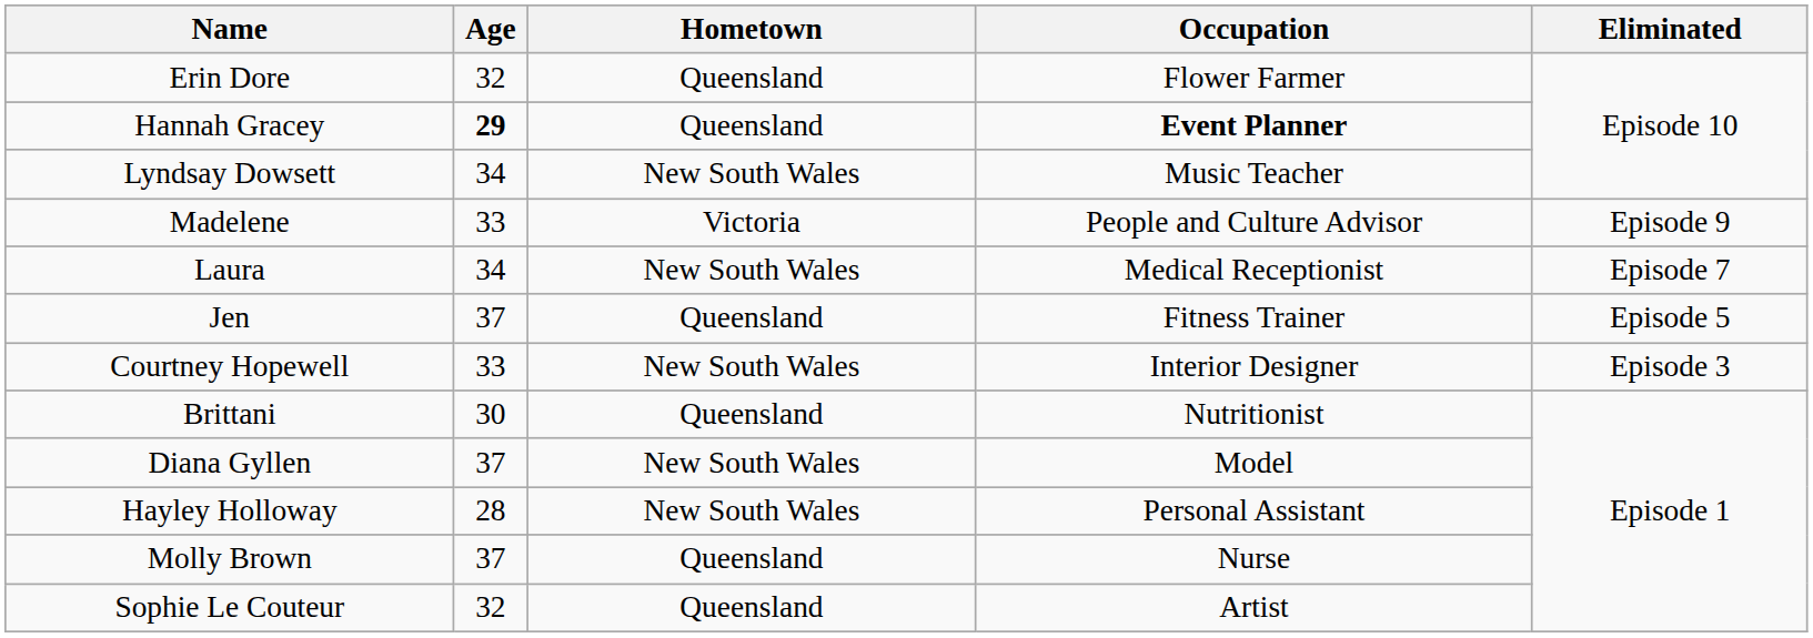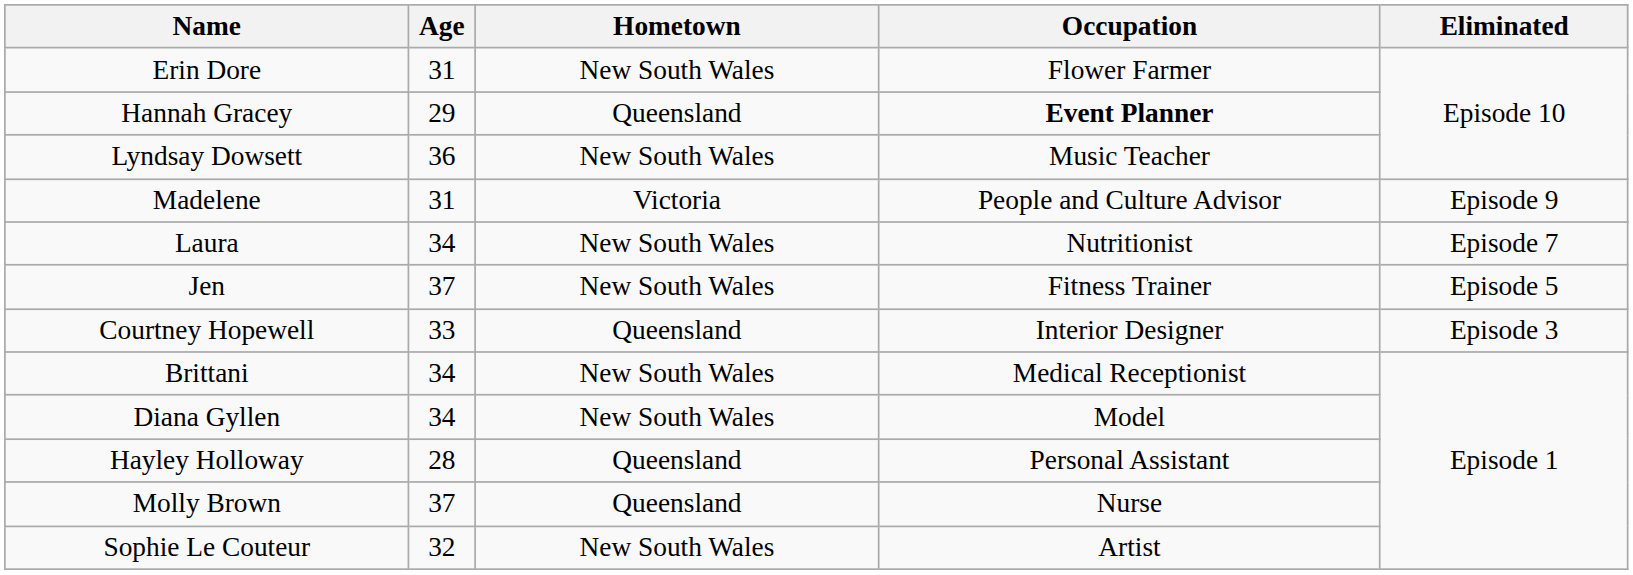Erin Dore | Age: 32 -> 31
Erin Dore | Hometown: Queensland -> New South Wales
Hannah Gracey | Age: bold -> normal
Lyndsay Dowsett | Age: 34 -> 36
Madelene | Age: 33 -> 31
Laura | Occupation: Medical Receptionist -> Nutritionist
Jen | Hometown: Queensland -> New South Wales
Courtney Hopewell | Hometown: New South Wales -> Queensland
Brittani | Age: 30 -> 34
Brittani | Hometown: Queensland -> New South Wales
Brittani | Occupation: Nutritionist -> Medical Receptionist
Diana Gyllen | Age: 37 -> 34
Hayley Holloway | Hometown: New South Wales -> Queensland
Sophie Le Couteur | Hometown: Queensland -> New South Wales
